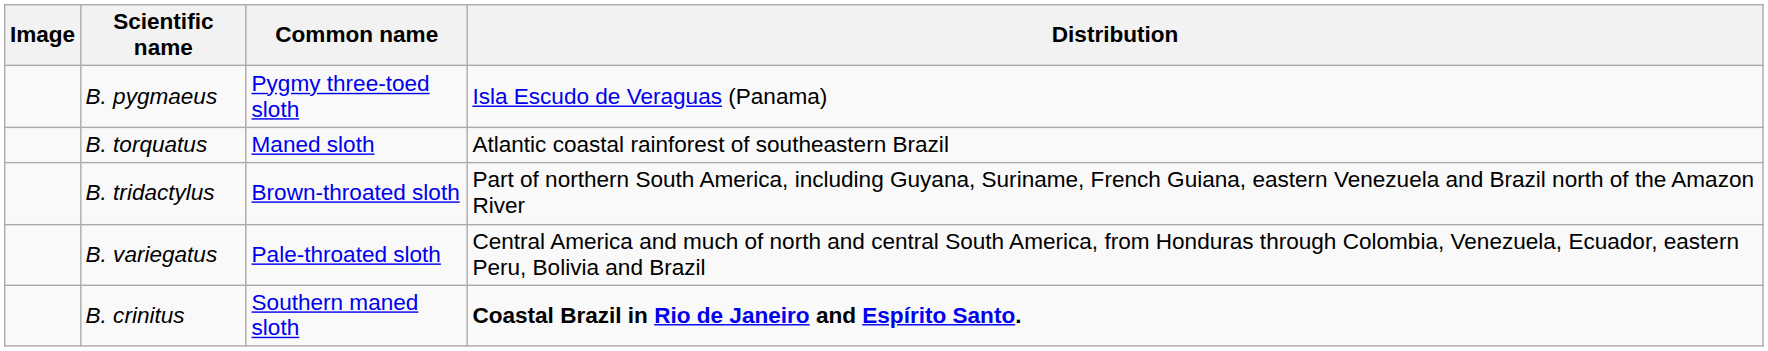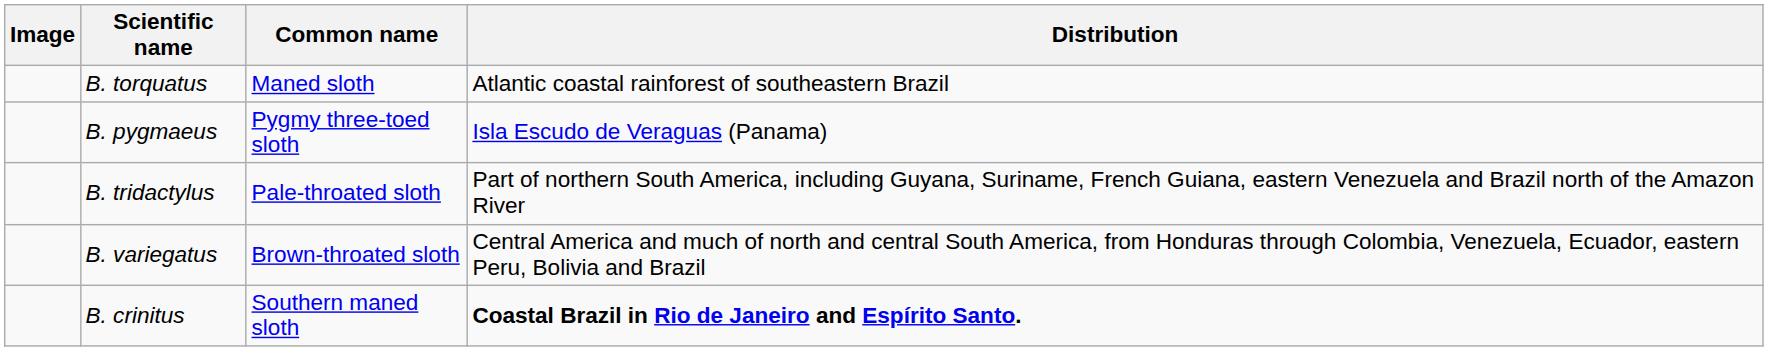rows swapped: B. pygmaeus <-> B. torquatus
B. tridactylus | Common name: Brown-throated sloth -> Pale-throated sloth
B. variegatus | Common name: Pale-throated sloth -> Brown-throated sloth
